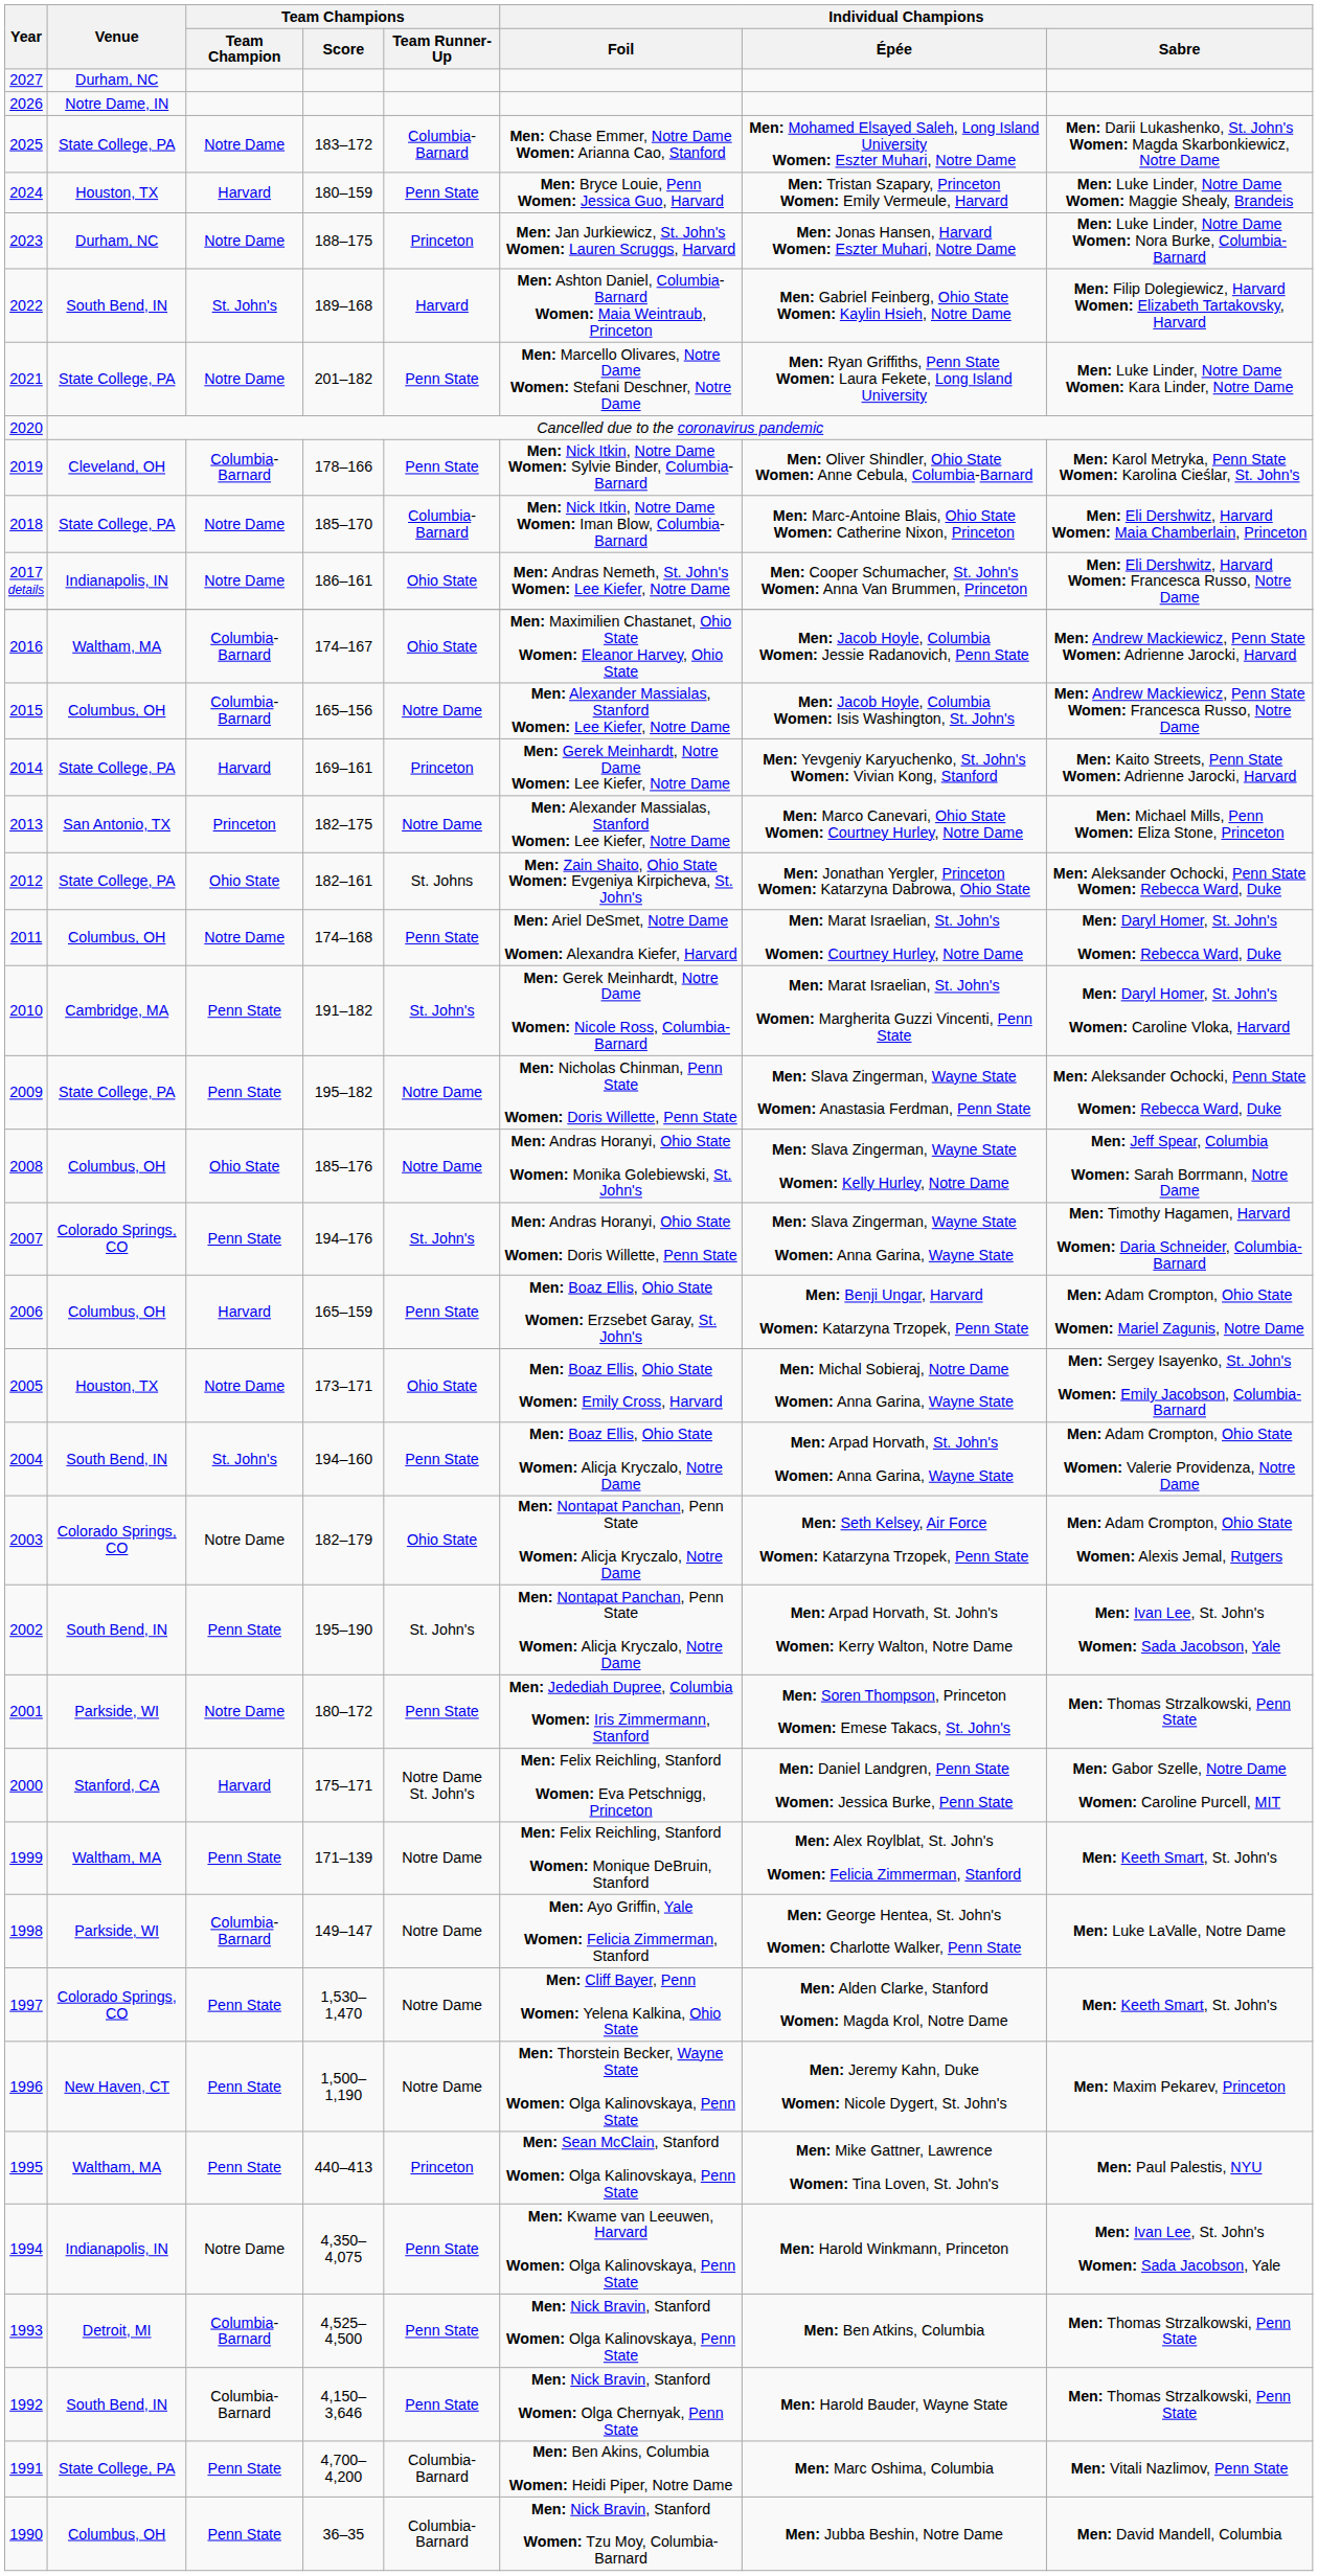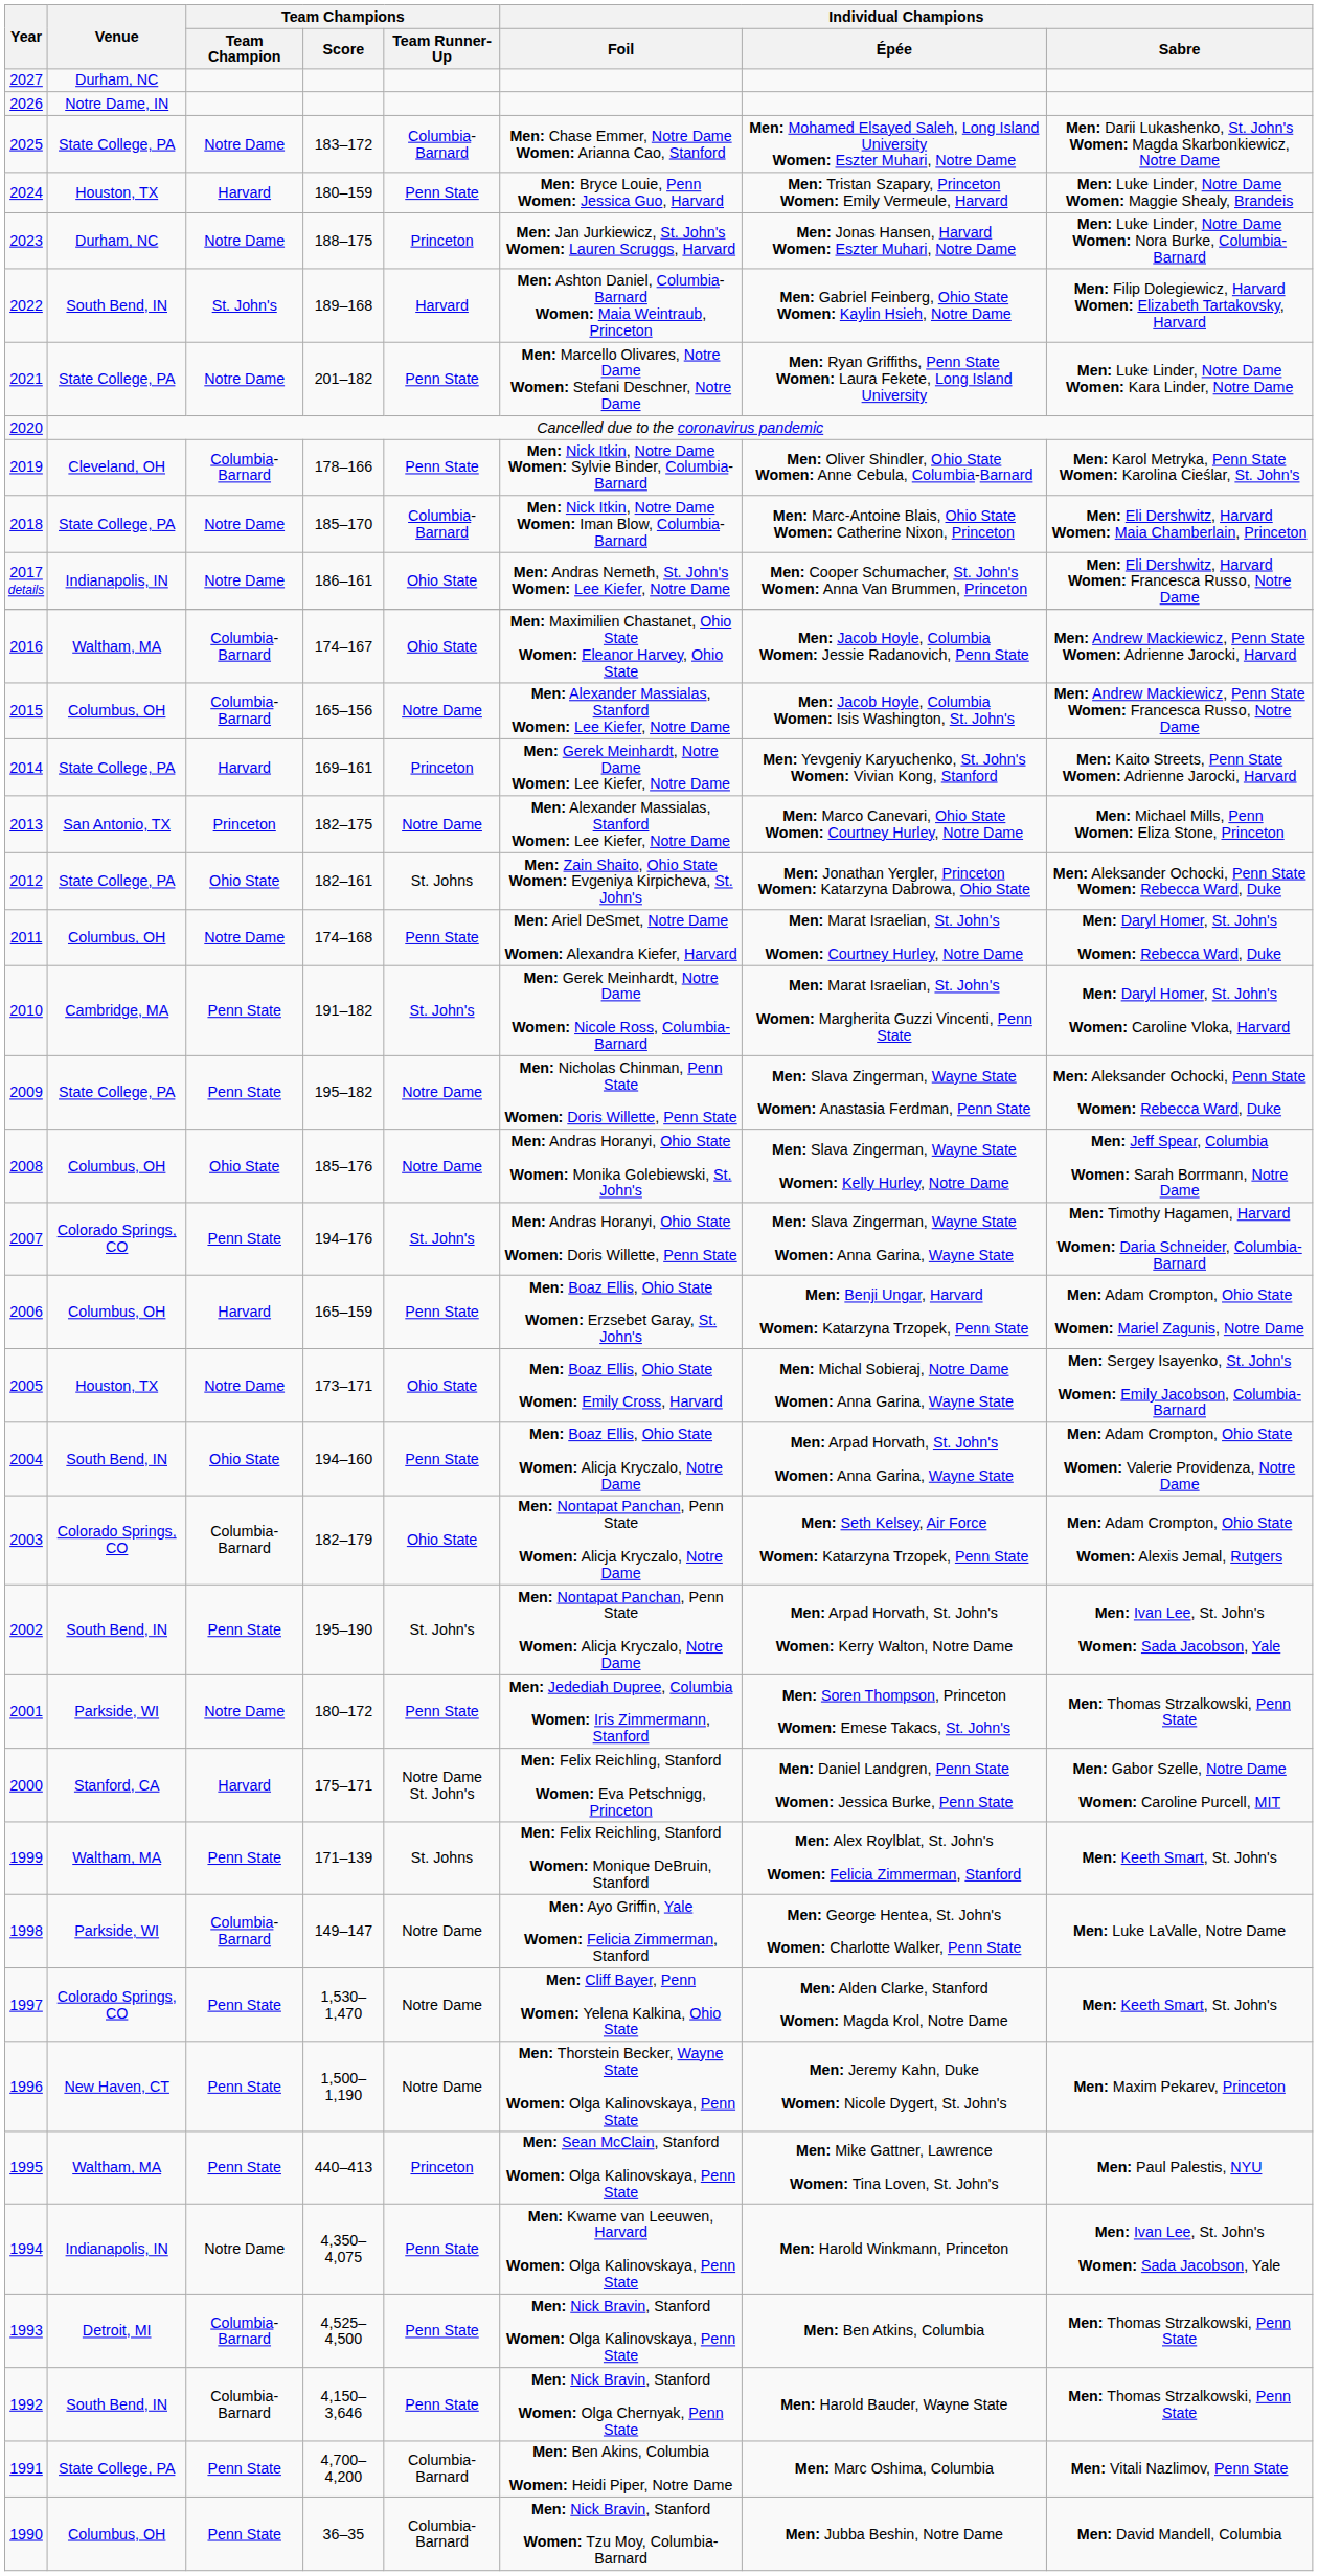2004 | Team Champions / Team Champion: St. John's -> Ohio State
2003 | Team Champions / Team Champion: Notre Dame -> Columbia-Barnard
1999 | Team Champions / Team Runner-Up: Notre Dame -> St. Johns
